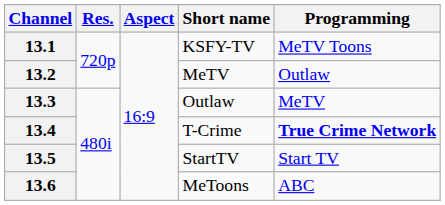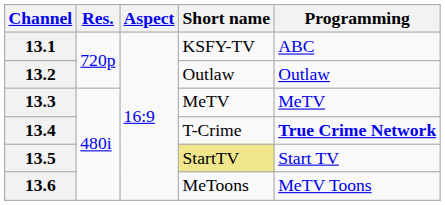13.1 | Programming: MeTV Toons -> ABC
13.2 | Short name: MeTV -> Outlaw
13.3 | Short name: Outlaw -> MeTV
13.5 | Short name: no background -> khaki background
13.6 | Programming: ABC -> MeTV Toons
